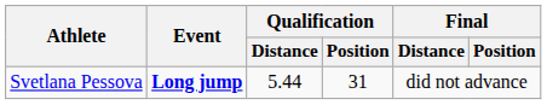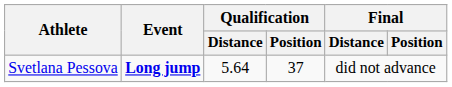Svetlana Pessova | Qualification / Distance: 5.44 -> 5.64
Svetlana Pessova | Qualification / Position: 31 -> 37
